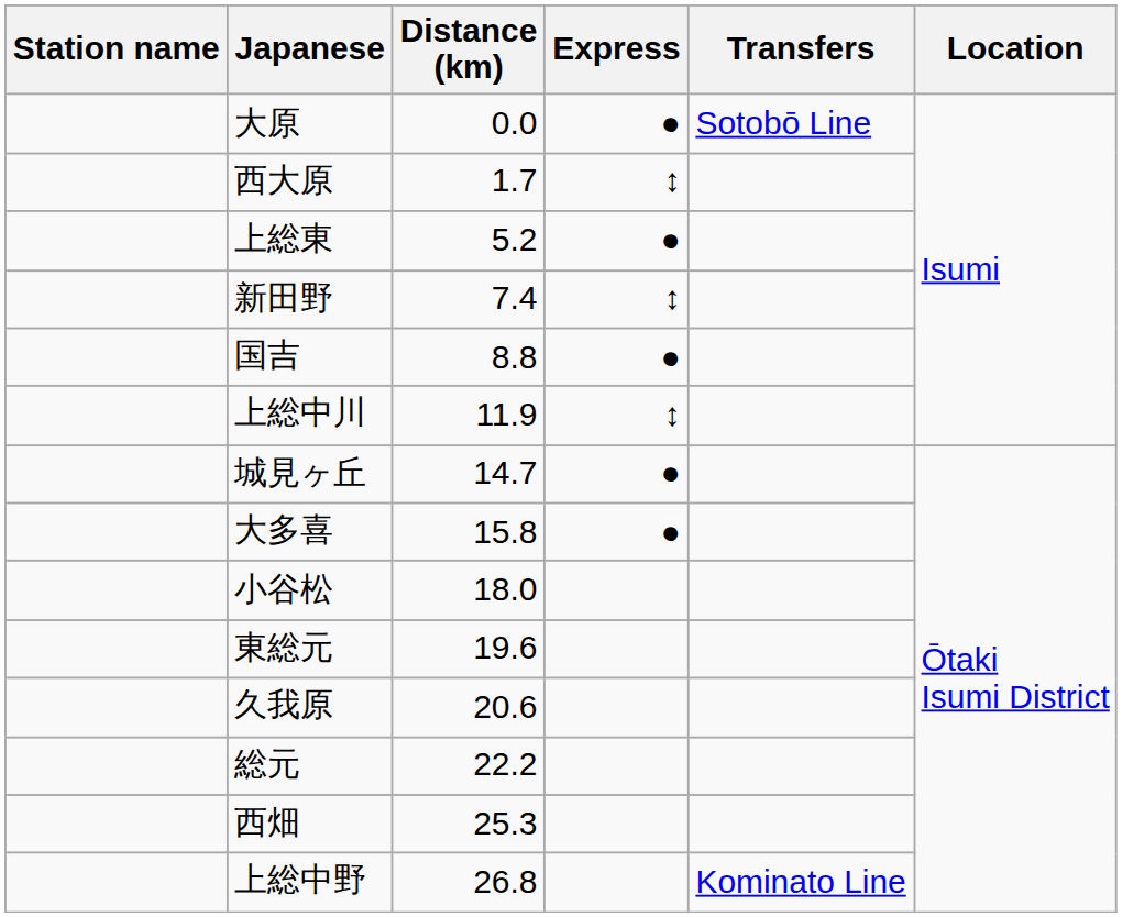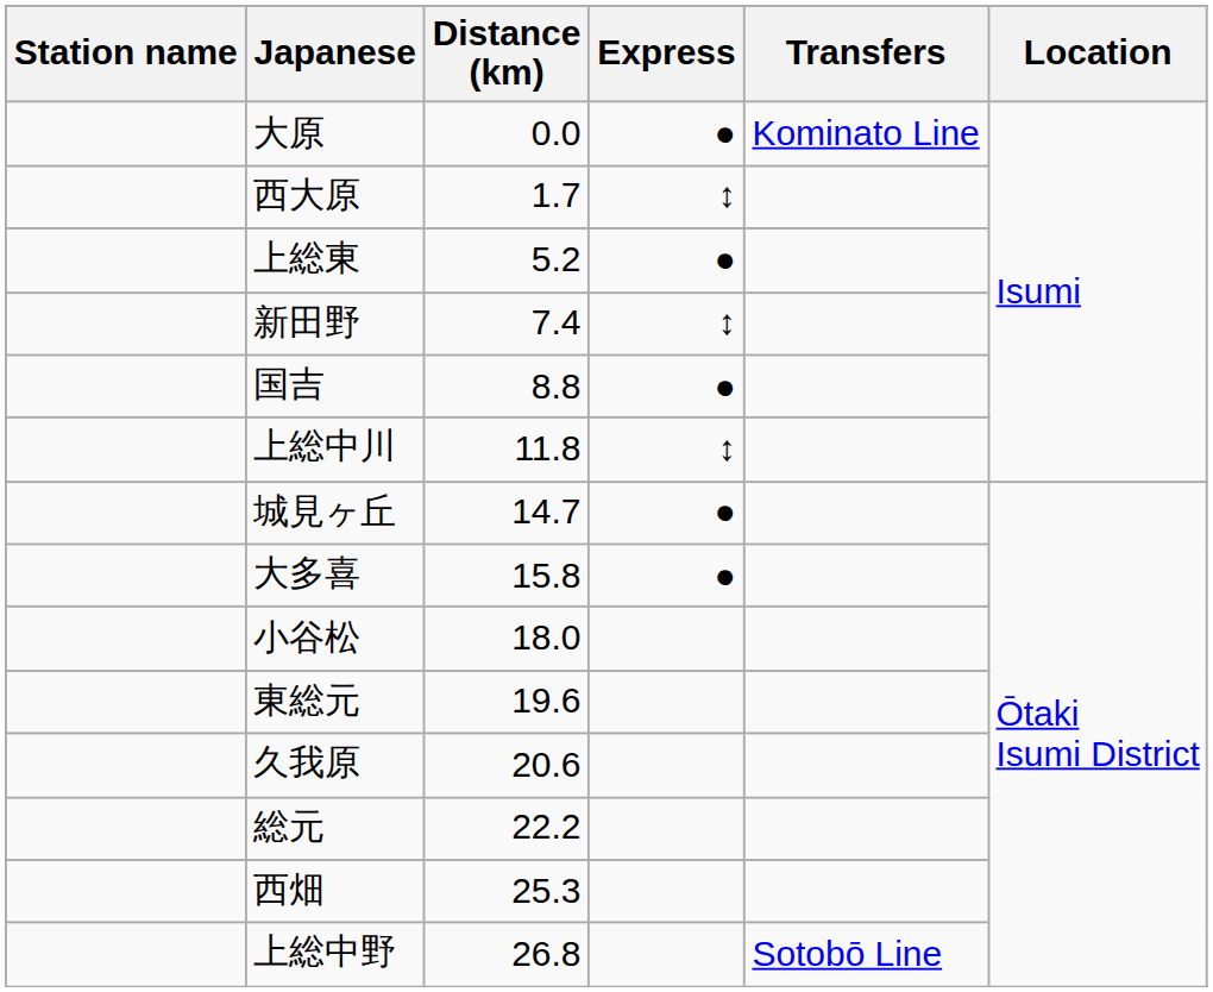大原 | Transfers: Sotobō Line -> Kominato Line
上総中川 | Distance (km): 11.9 -> 11.8
上総中野 | Transfers: Kominato Line -> Sotobō Line
